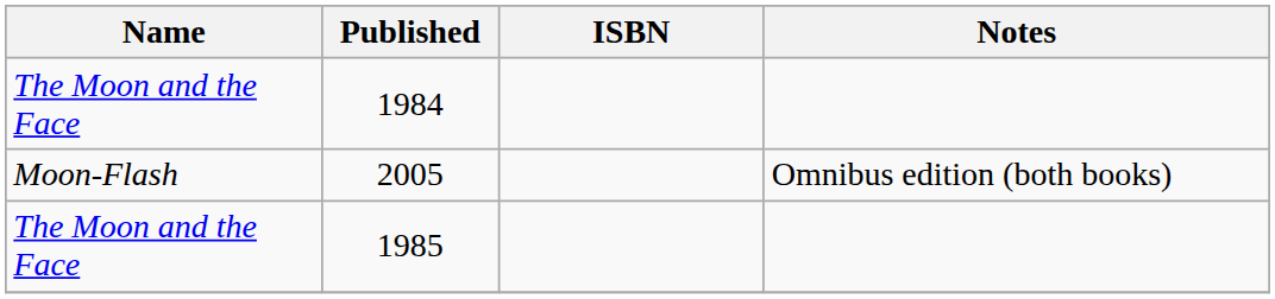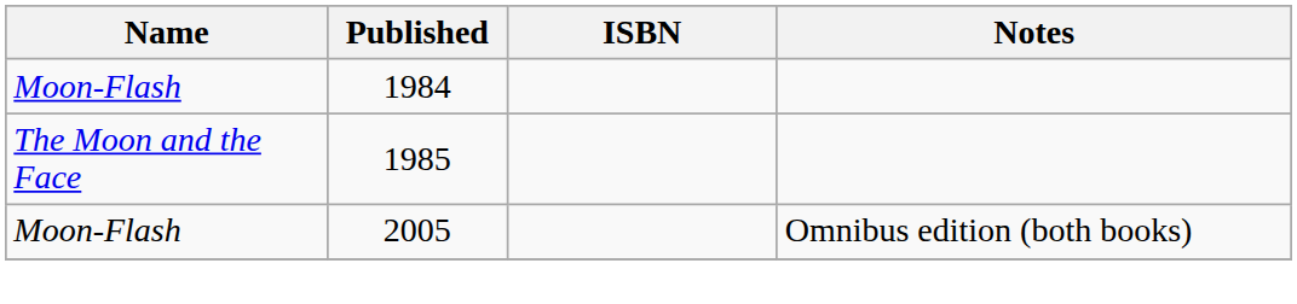1984 | Name: The Moon and the Face -> Moon-Flash
rows swapped: 1985 <-> 2005
